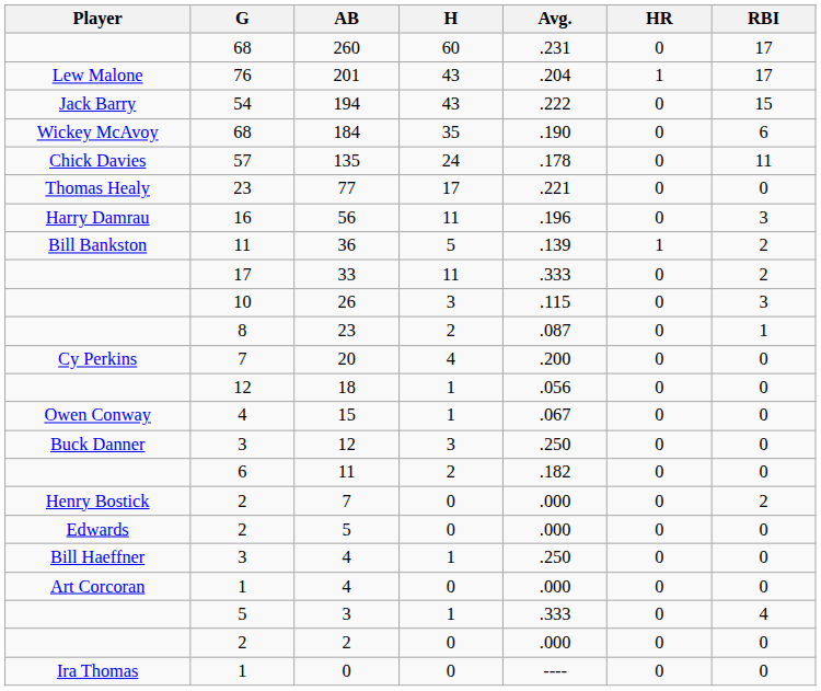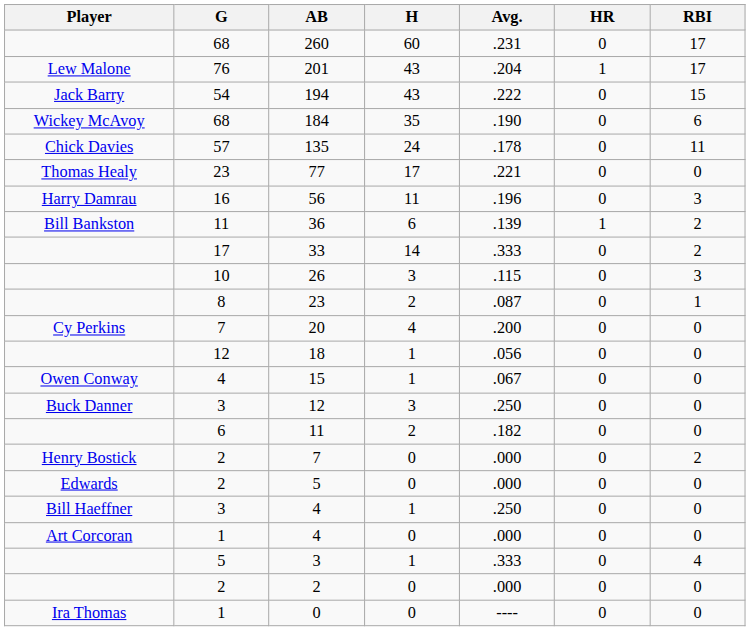36 | H: 5 -> 6
33 | H: 11 -> 14
